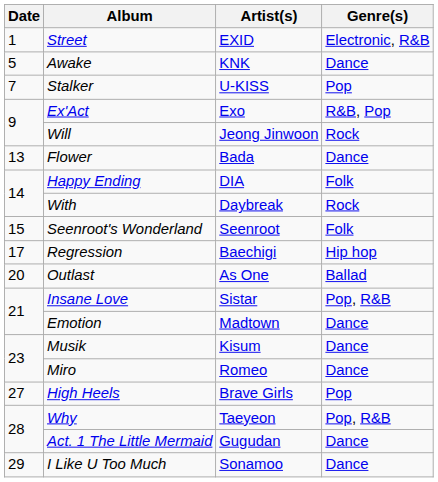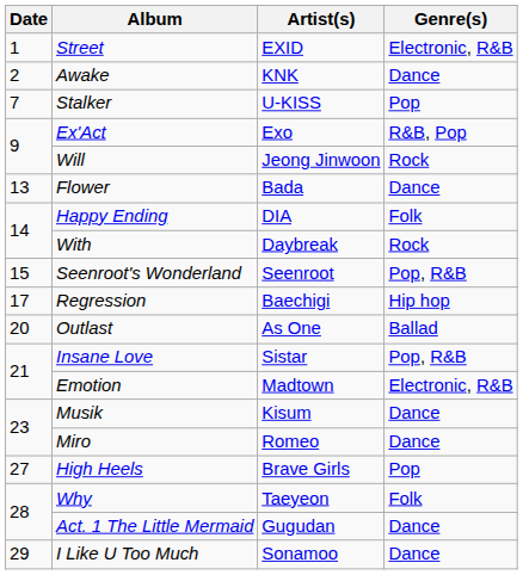Awake | Date: 5 -> 2
Seenroot's Wonderland | Genre(s): Folk -> Pop, R&B
Emotion | Genre(s): Dance -> Electronic, R&B
Why | Genre(s): Pop, R&B -> Folk
